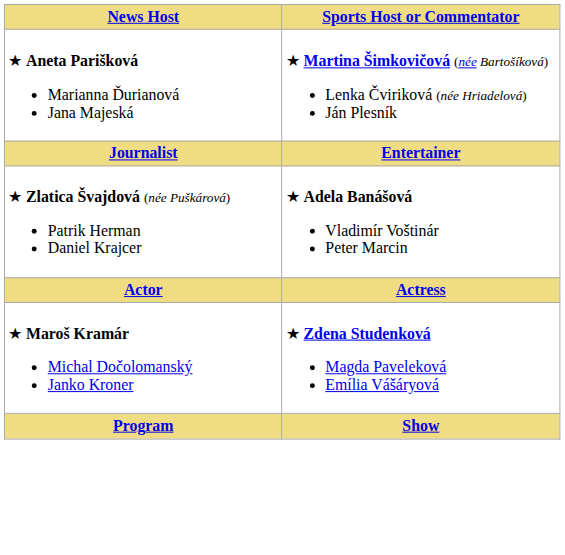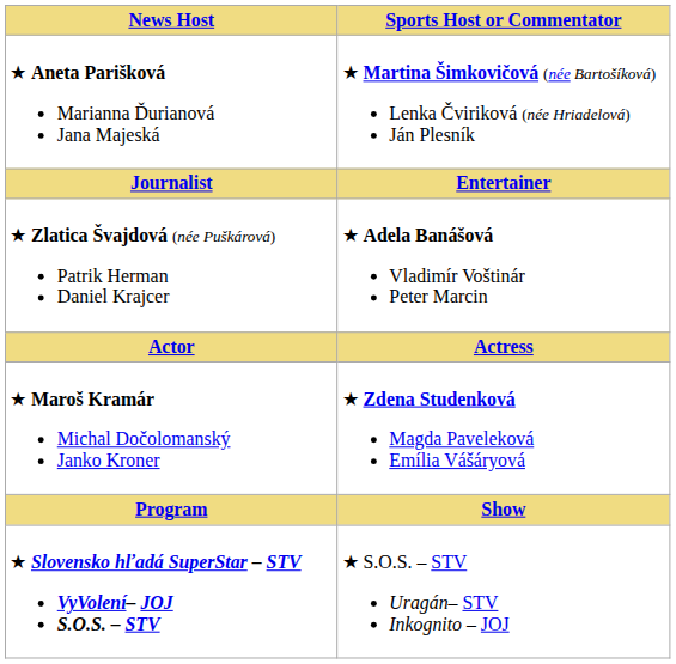+ row: ★ Slovensko hľadá SuperStar – STV VyVolení– JOJ S.O.S. – STV | ★ S.O.S. – STV Uragán– STV Inkognito – JOJ
